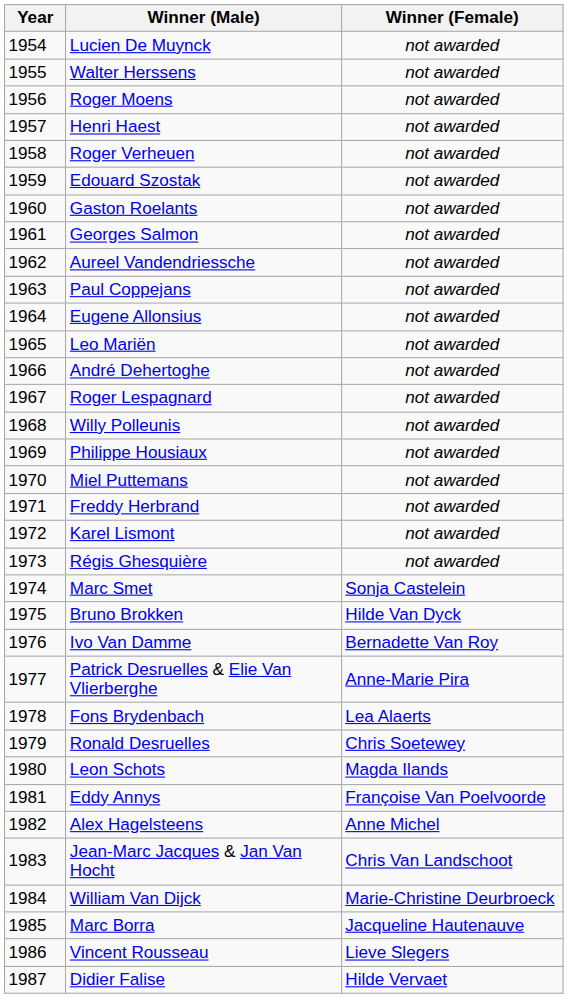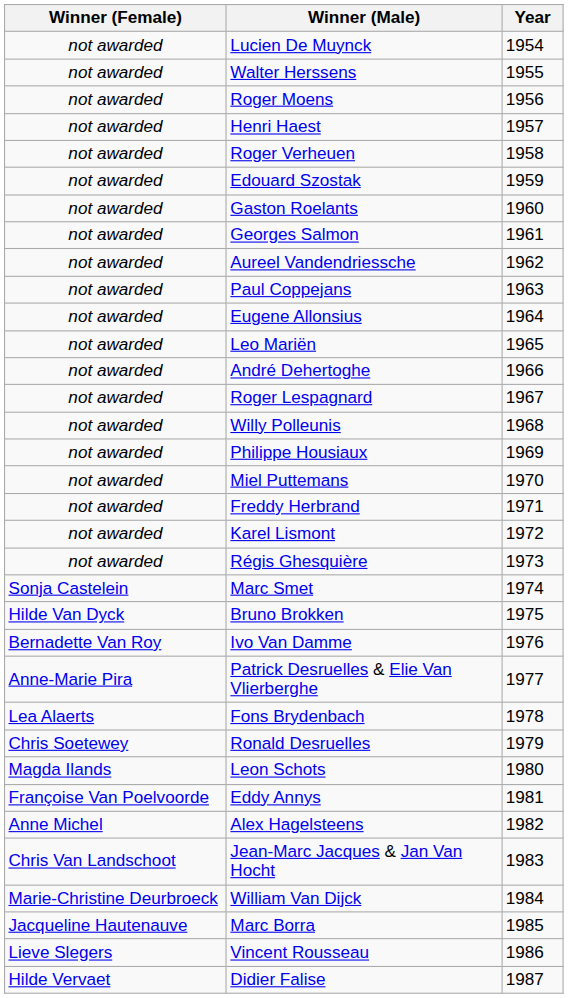columns swapped: Year <-> Winner (Female)
